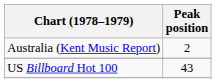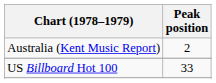US Billboard Hot 100 | Peak position: 43 -> 33
